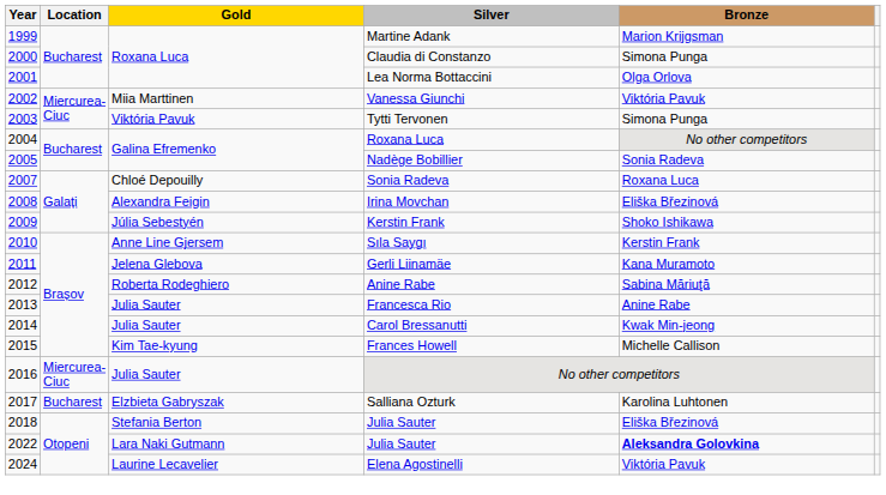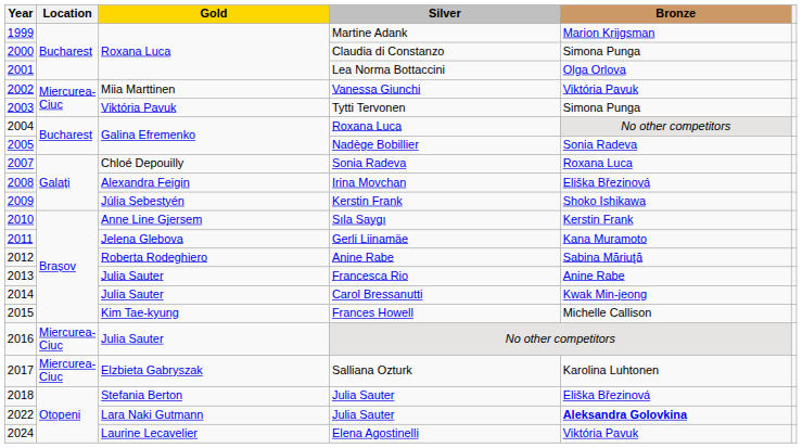Salliana Ozturk | Location: Bucharest -> Miercurea-Ciuc
